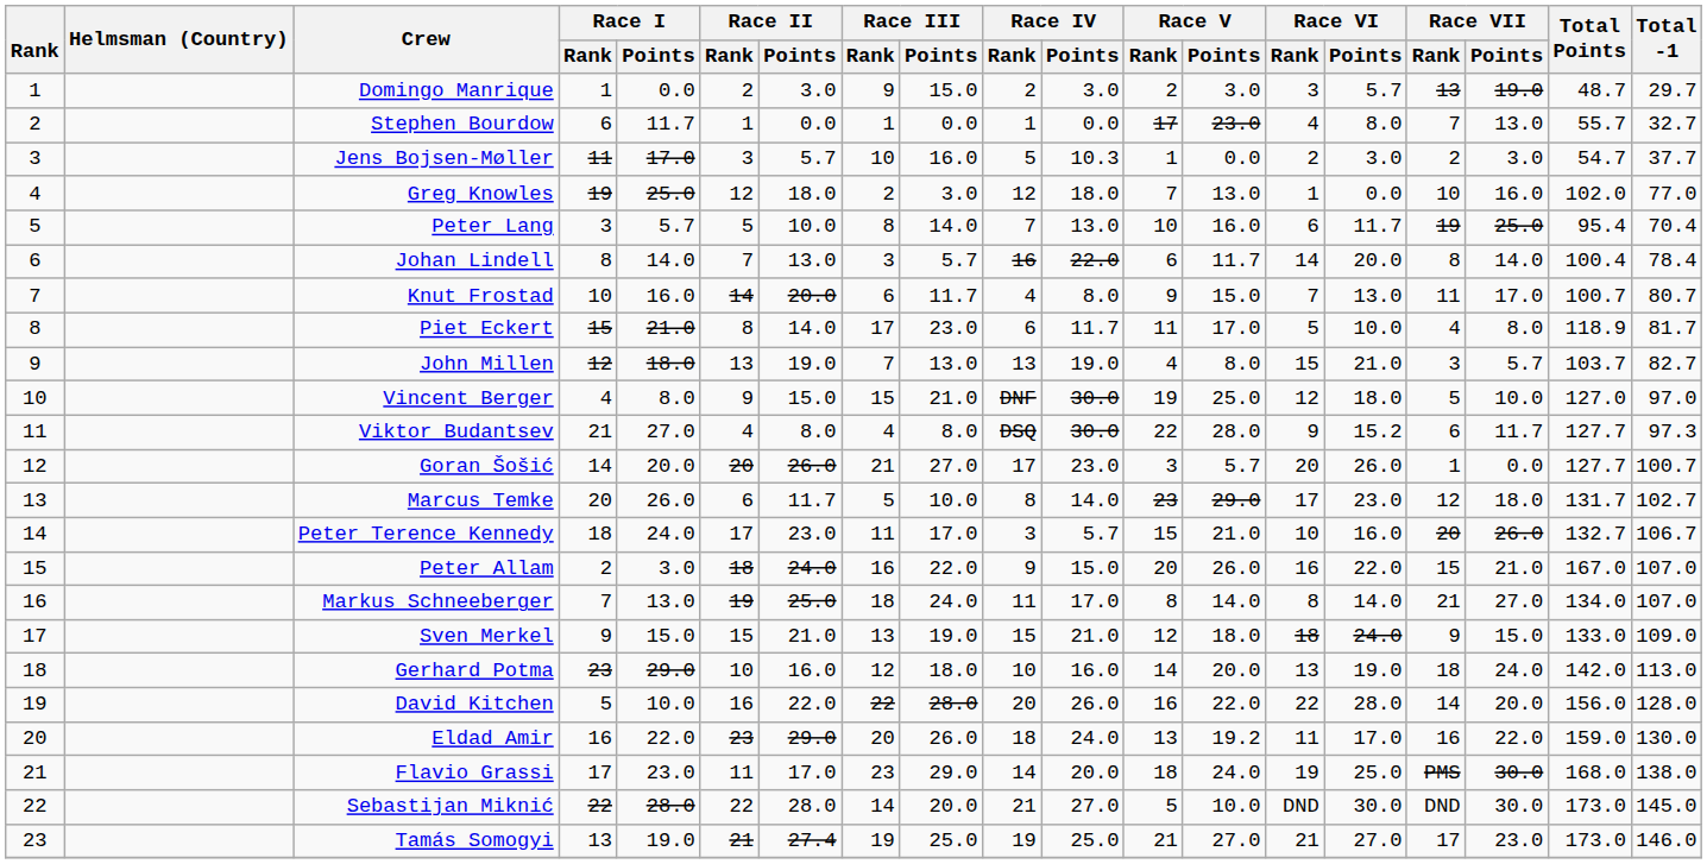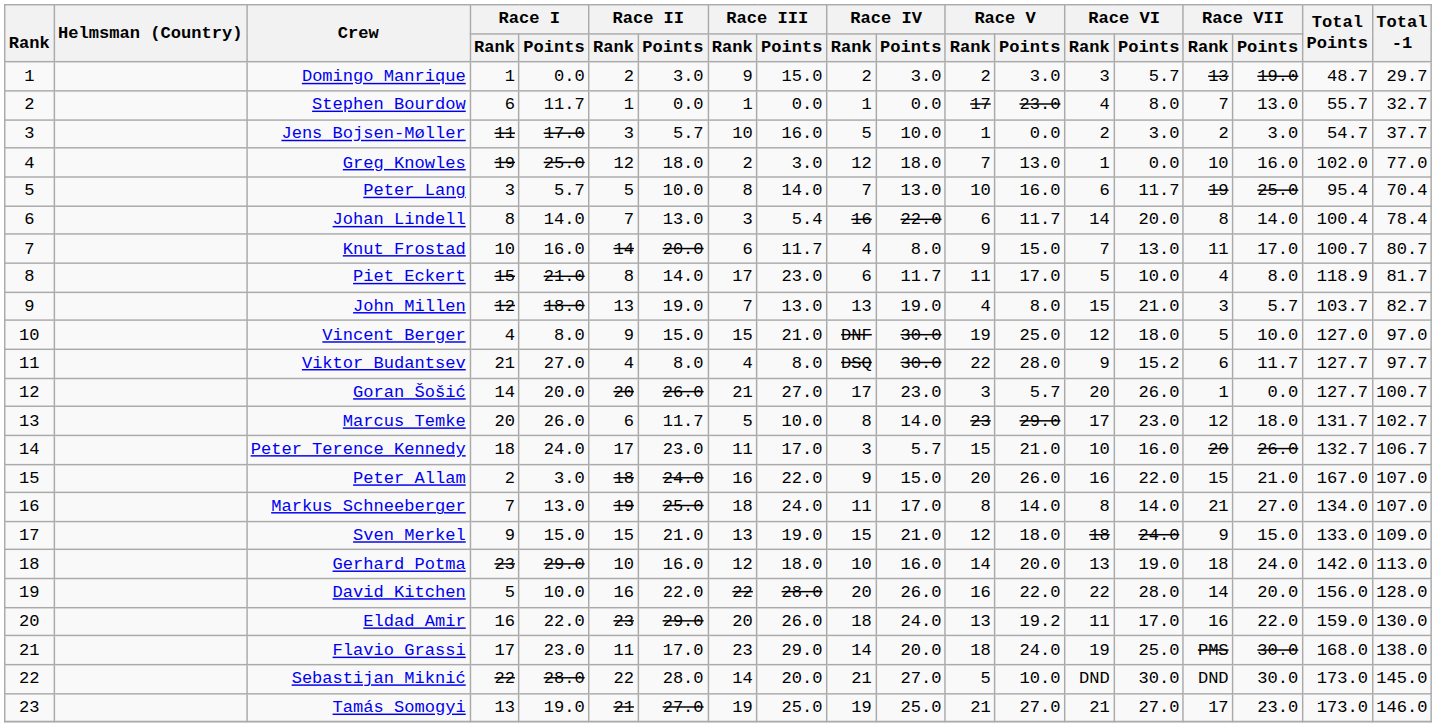Jens Bojsen-Møller | Race IV / Points: 10.3 -> 10.0
Johan Lindell | Race III / Points: 5.7 -> 5.4
Viktor Budantsev | Total -1: 97.3 -> 97.7
Tamás Somogyi | Race II / Points: 27.4 -> 27.0
